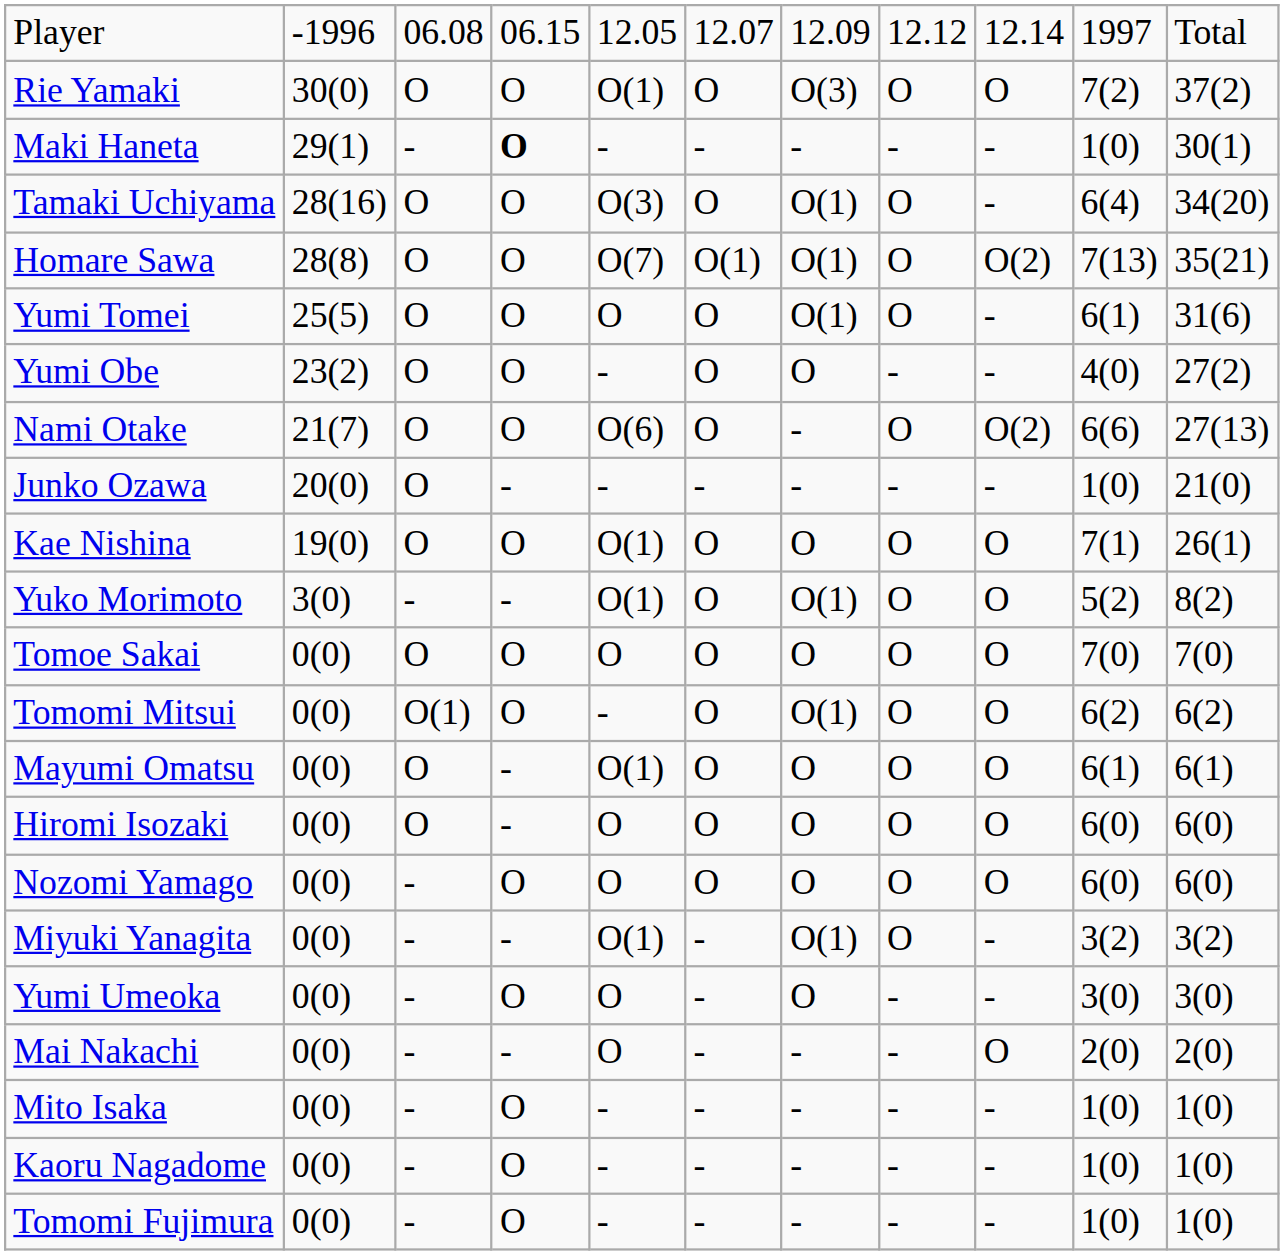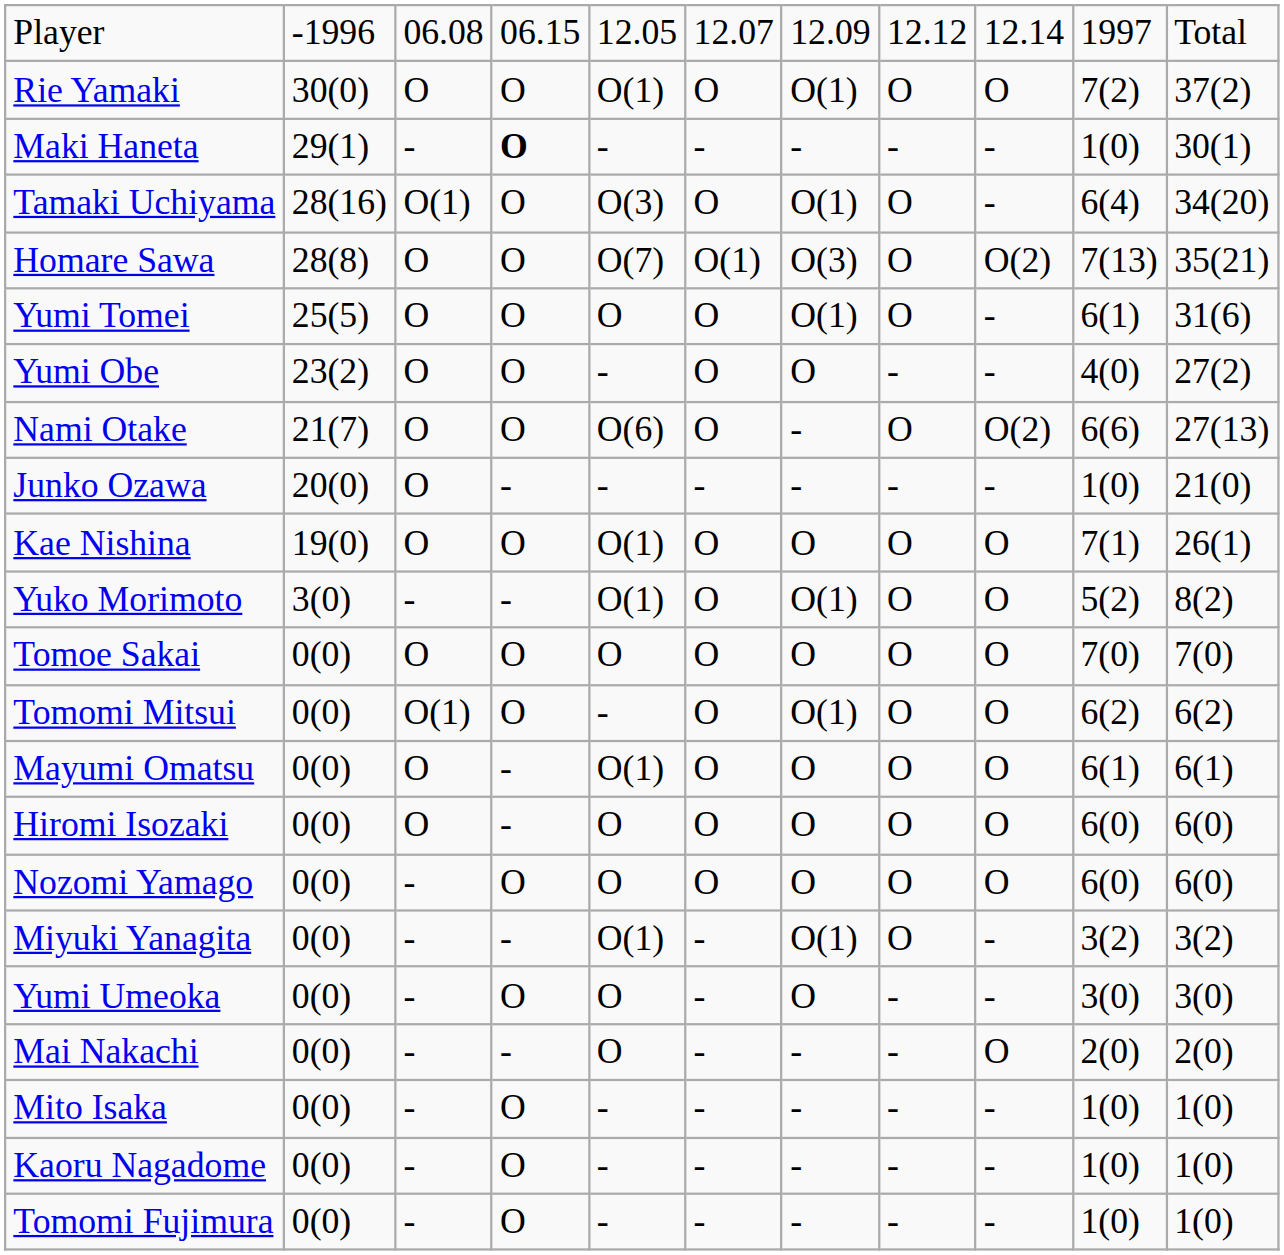Rie Yamaki | column 7: O(3) -> O(1)
Tamaki Uchiyama | column 3: O -> O(1)
Homare Sawa | column 7: O(1) -> O(3)
